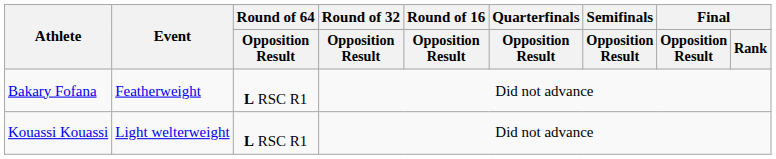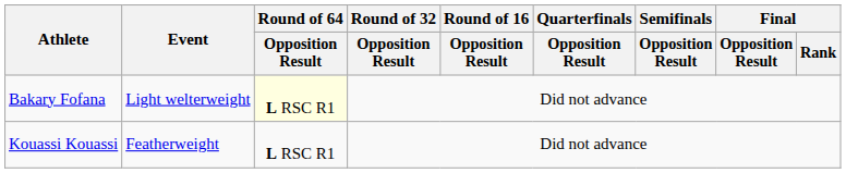Bakary Fofana | Event: Featherweight -> Light welterweight
Bakary Fofana | Round of 64 / Opposition Result: no background -> lightyellow background
Kouassi Kouassi | Event: Light welterweight -> Featherweight
